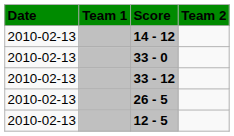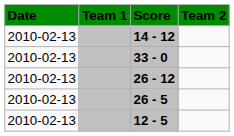+ row: 2010-02-13 | 26 - 12
- row: 2010-02-13 | 33 - 12
